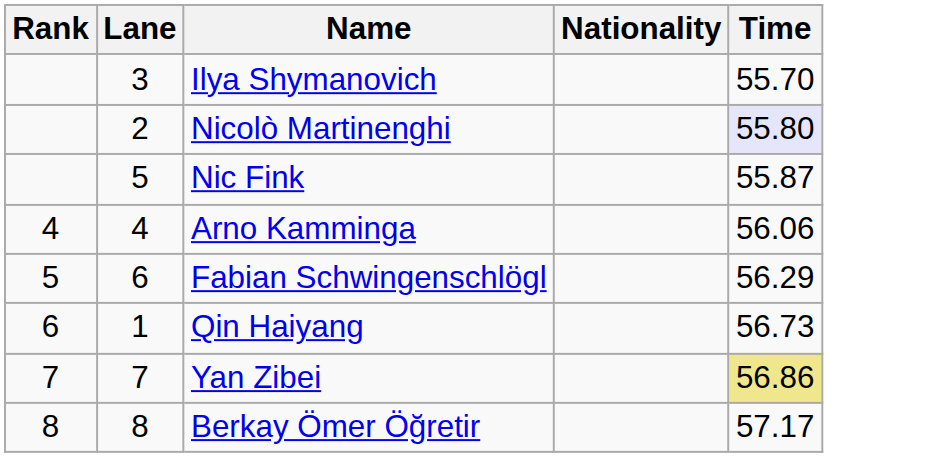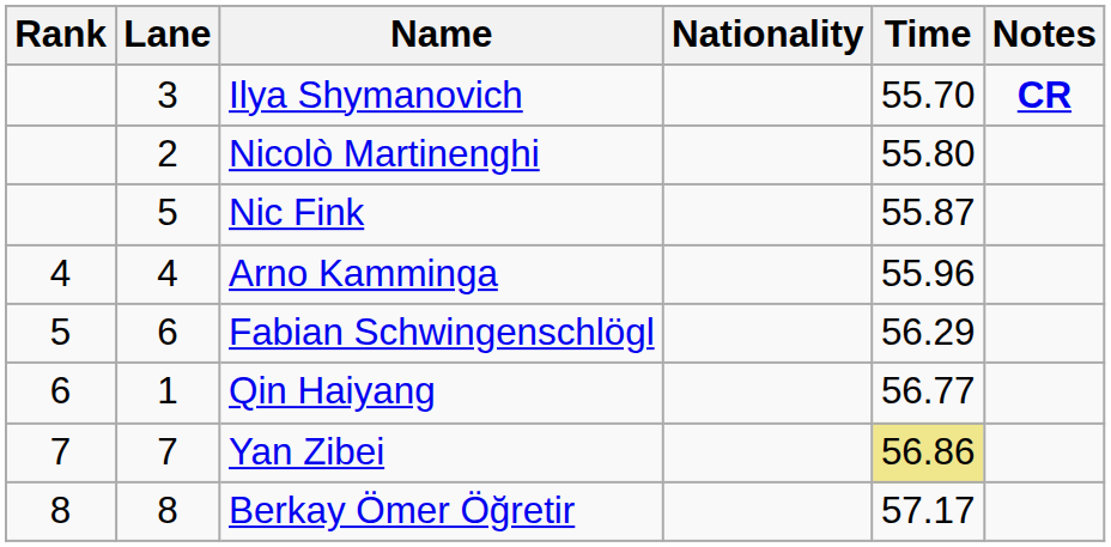+ column: Notes | CR
Nicolò Martinenghi | Time: lavender background -> no background
Arno Kamminga | Time: 56.06 -> 55.96
Qin Haiyang | Time: 56.73 -> 56.77
